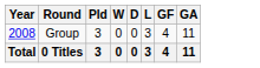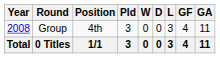+ column: Position | 4th | 1/1
